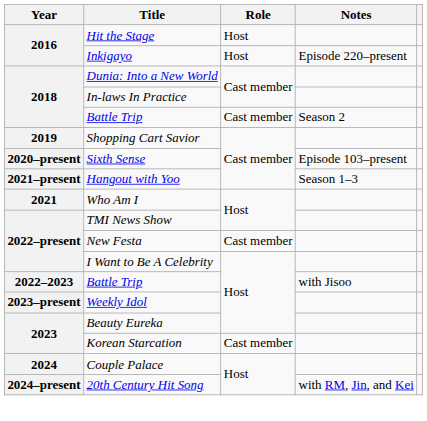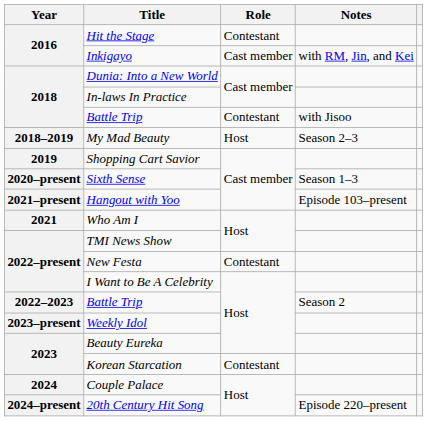Hit the Stage | Role: Host -> Contestant
Inkigayo | Role: Host -> Cast member
Inkigayo | Notes: Episode 220–present -> with RM, Jin, and Kei
2018 / Battle Trip | Role: Cast member -> Contestant
2018 / Battle Trip | Notes: Season 2 -> with Jisoo
+ row: 2018–2019 | My Mad Beauty | Host | Season 2–3
Sixth Sense | Notes: Episode 103–present -> Season 1–3
Hangout with Yoo | Notes: Season 1–3 -> Episode 103–present
New Festa | Role: Cast member -> Contestant
2022–2023 / Battle Trip | Notes: with Jisoo -> Season 2
Korean Starcation | Role: Cast member -> Contestant
20th Century Hit Song | Notes: with RM, Jin, and Kei -> Episode 220–present
